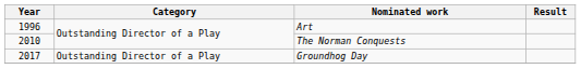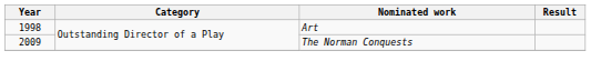Art | Year: 1996 -> 1998
The Norman Conquests | Year: 2010 -> 2009
- row: 2017 | Outstanding Director of a Play | Groundhog Day
